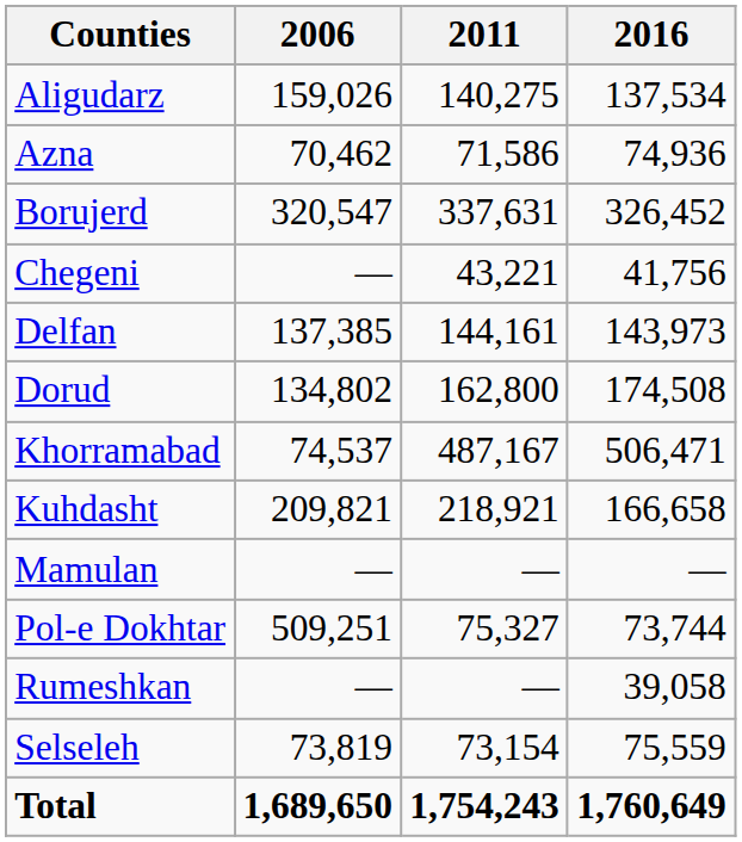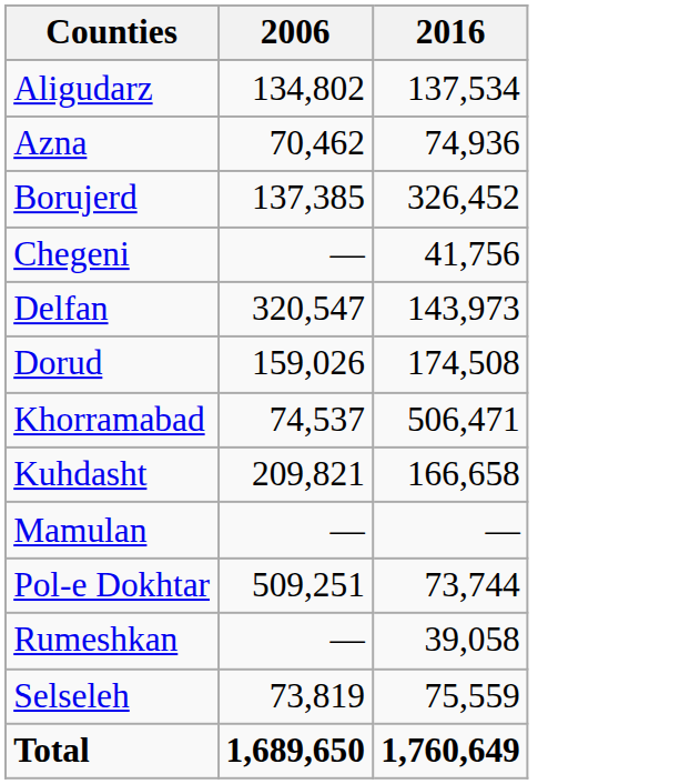- column: 2011 | 140,275 | 71,586 | 337,631 | 43,221 | 144,161 | 162,800 | 487,167 | 218,921 | — | 75,327 | — | 73,154 | 1,754,243
Aligudarz | 2006: 159,026 -> 134,802
Borujerd | 2006: 320,547 -> 137,385
Delfan | 2006: 137,385 -> 320,547
Dorud | 2006: 134,802 -> 159,026
